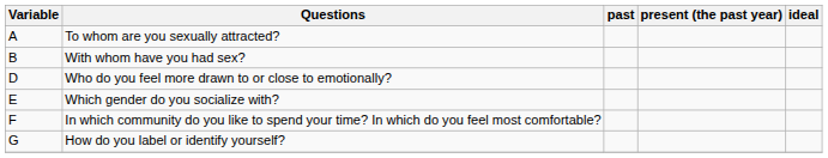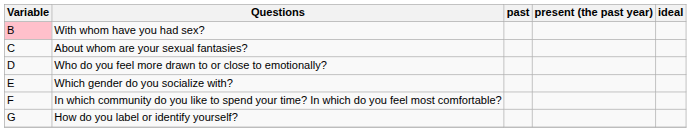- row: A | To whom are you sexually attracted?
With whom have you had sex? | Variable: no background -> pink background
+ row: C | About whom are your sexual fantasies?
